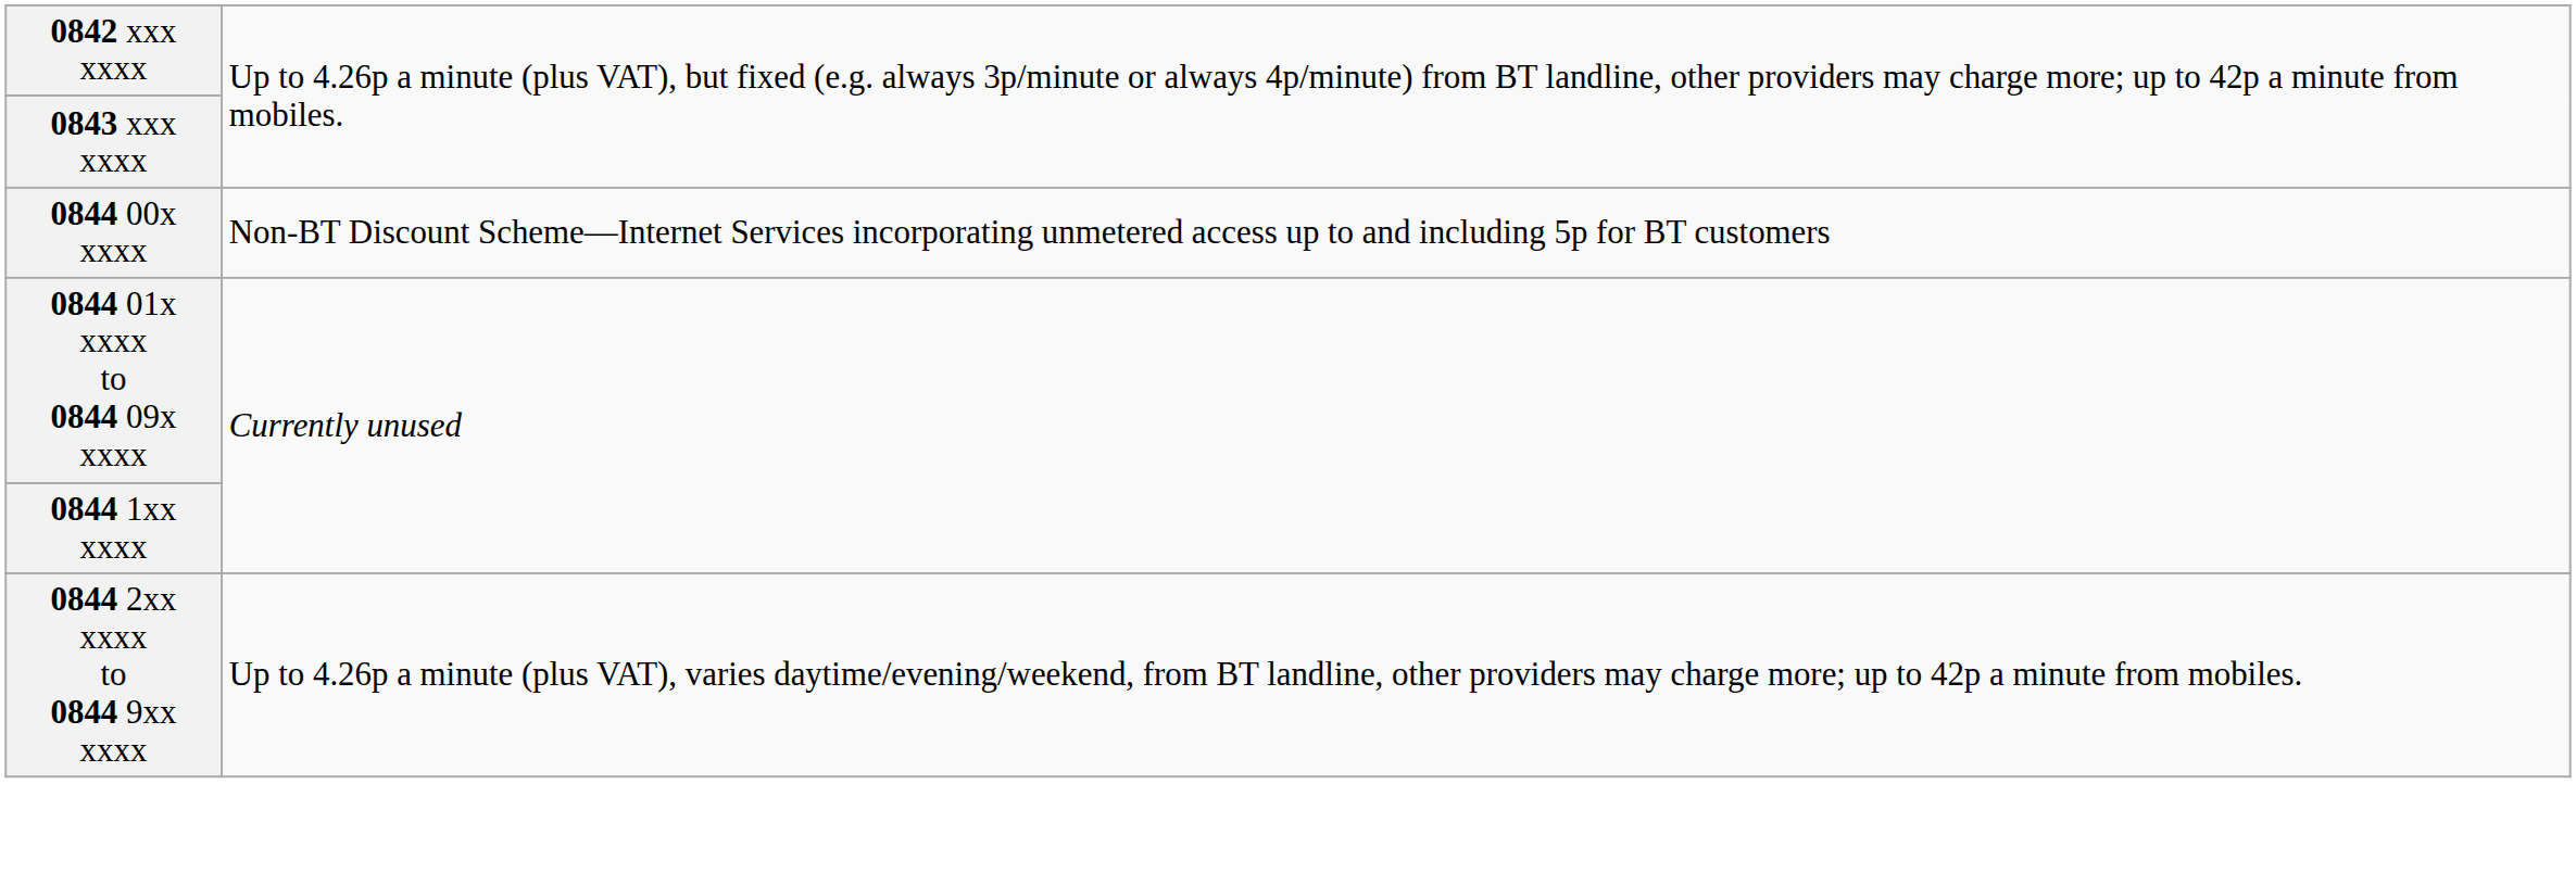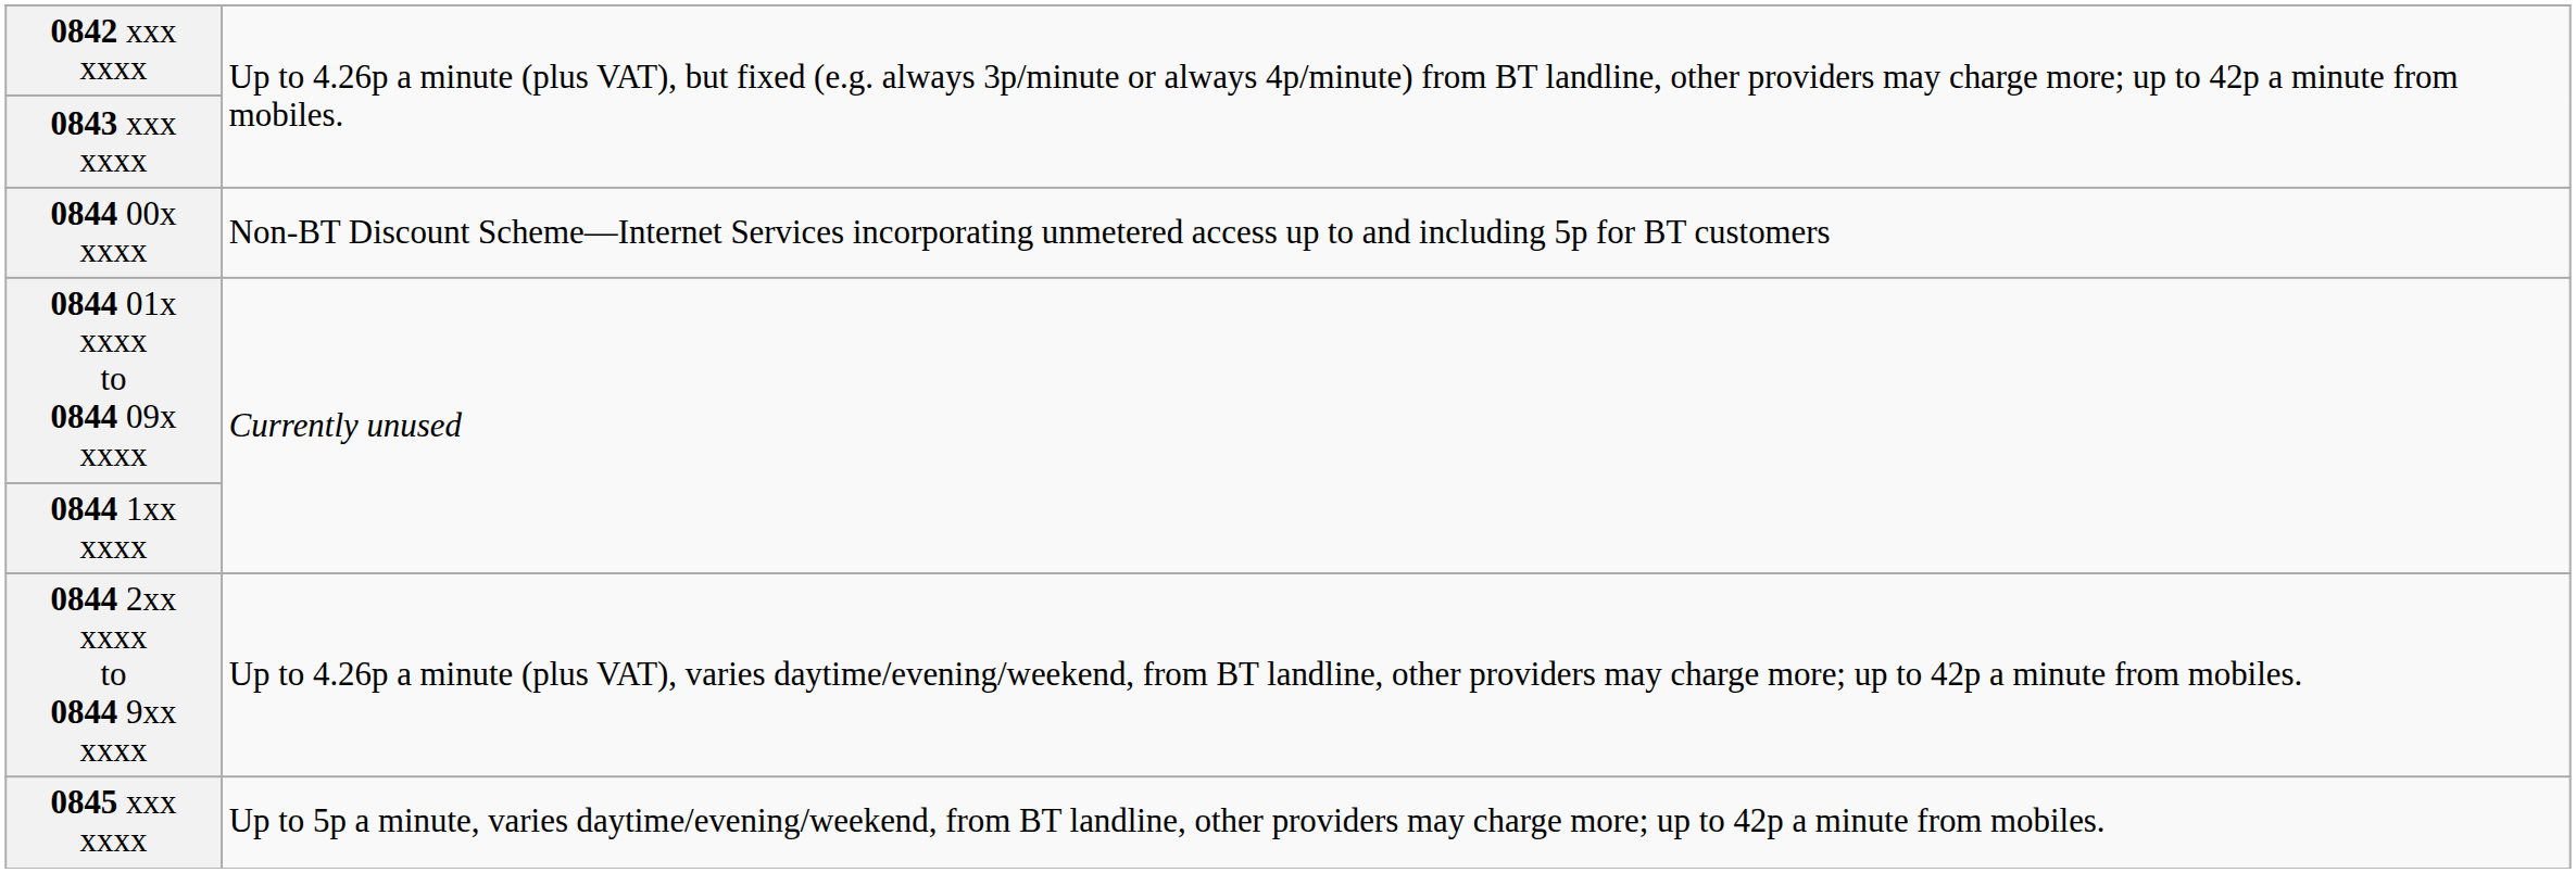+ row: 0845 xxx xxxx | Up to 5p a minute, varies daytime/evening/weekend, from BT landline, other providers may charge more; up to 42p a minute from mobiles.
